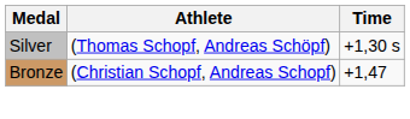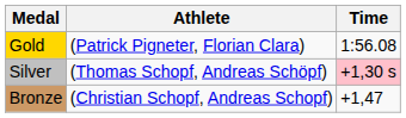+ row: Gold | (Patrick Pigneter, Florian Clara) | 1:56.08
Silver | Time: no background -> pink background
